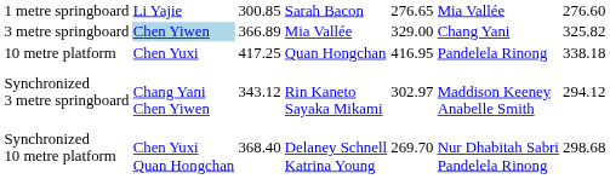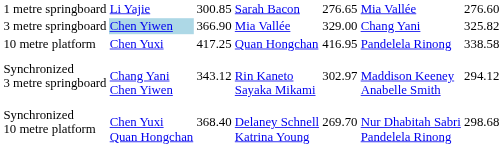3 metre springboard | column 3: 366.89 -> 366.90
10 metre platform | column 7: 338.18 -> 338.58
